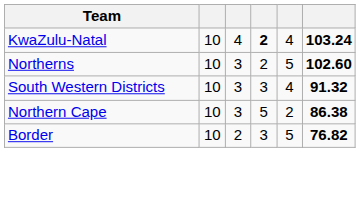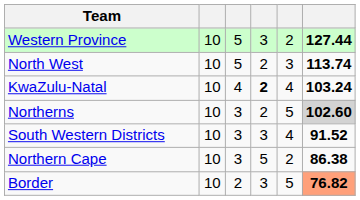+ row: Western Province | 10 | 5 | 3 | 2 | 127.44
+ row: North West | 10 | 5 | 2 | 3 | 113.74
Northerns | column 6: no background -> lightgrey background
South Western Districts | column 6: 91.32 -> 91.52
Border | column 6: no background -> lightsalmon background
